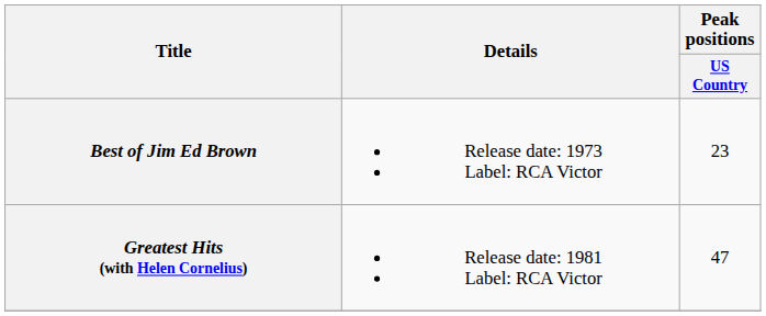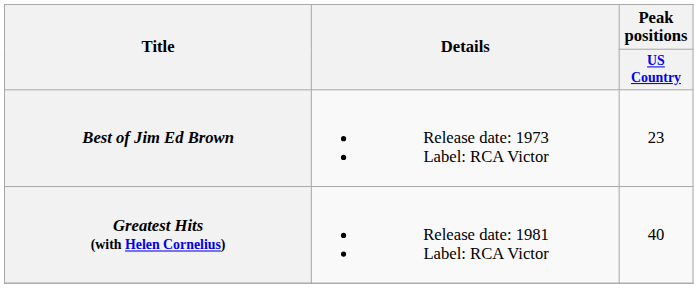Greatest Hits (with Helen Cornelius) | Peak positions / US Country: 47 -> 40
